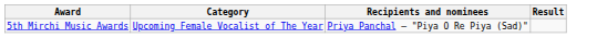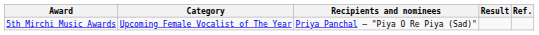+ column: Ref.
